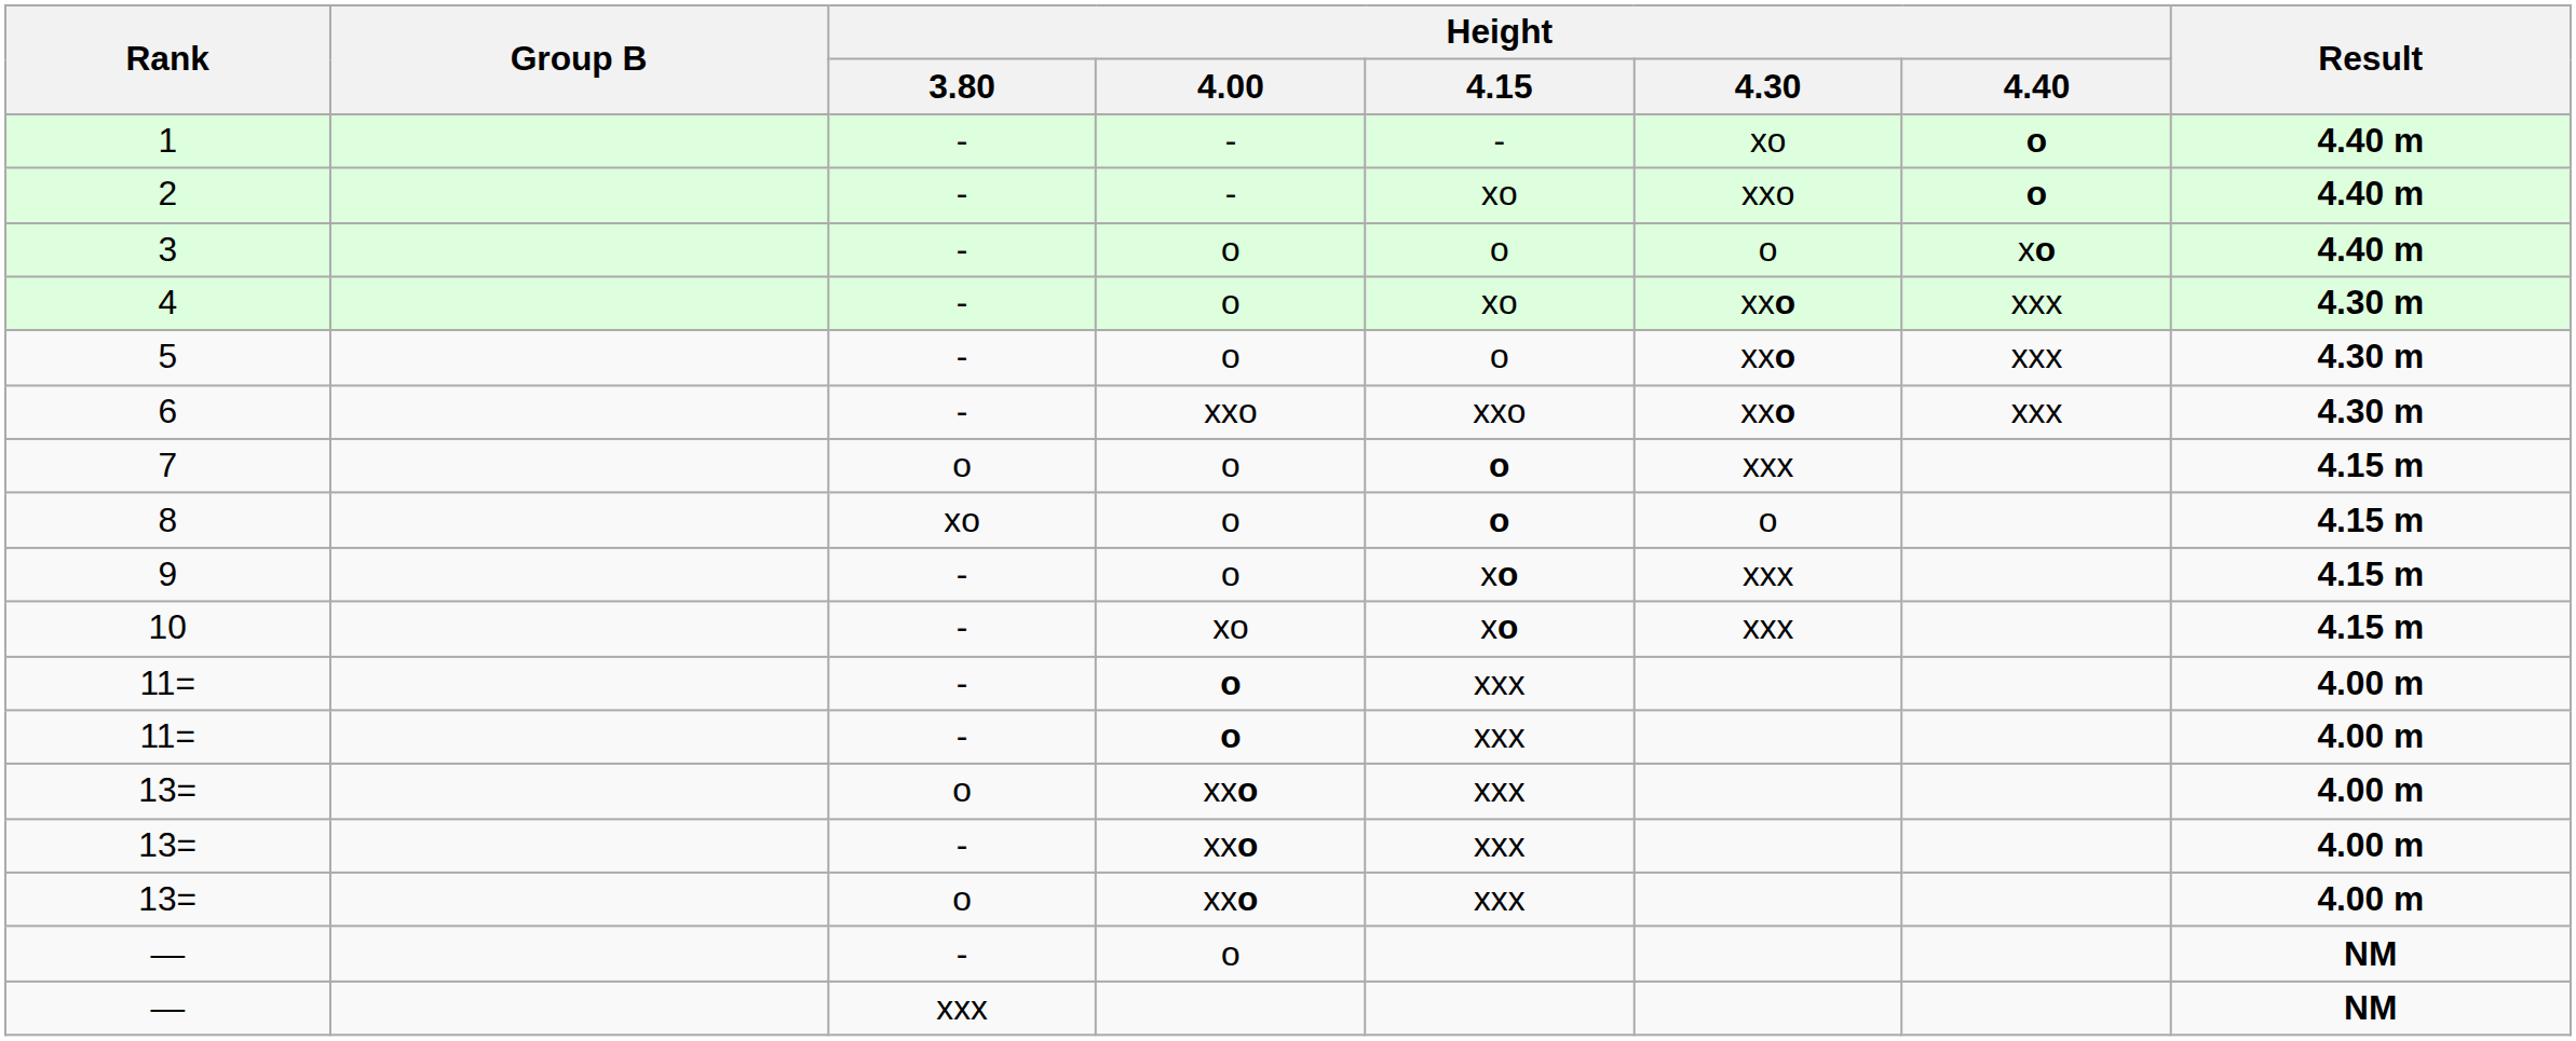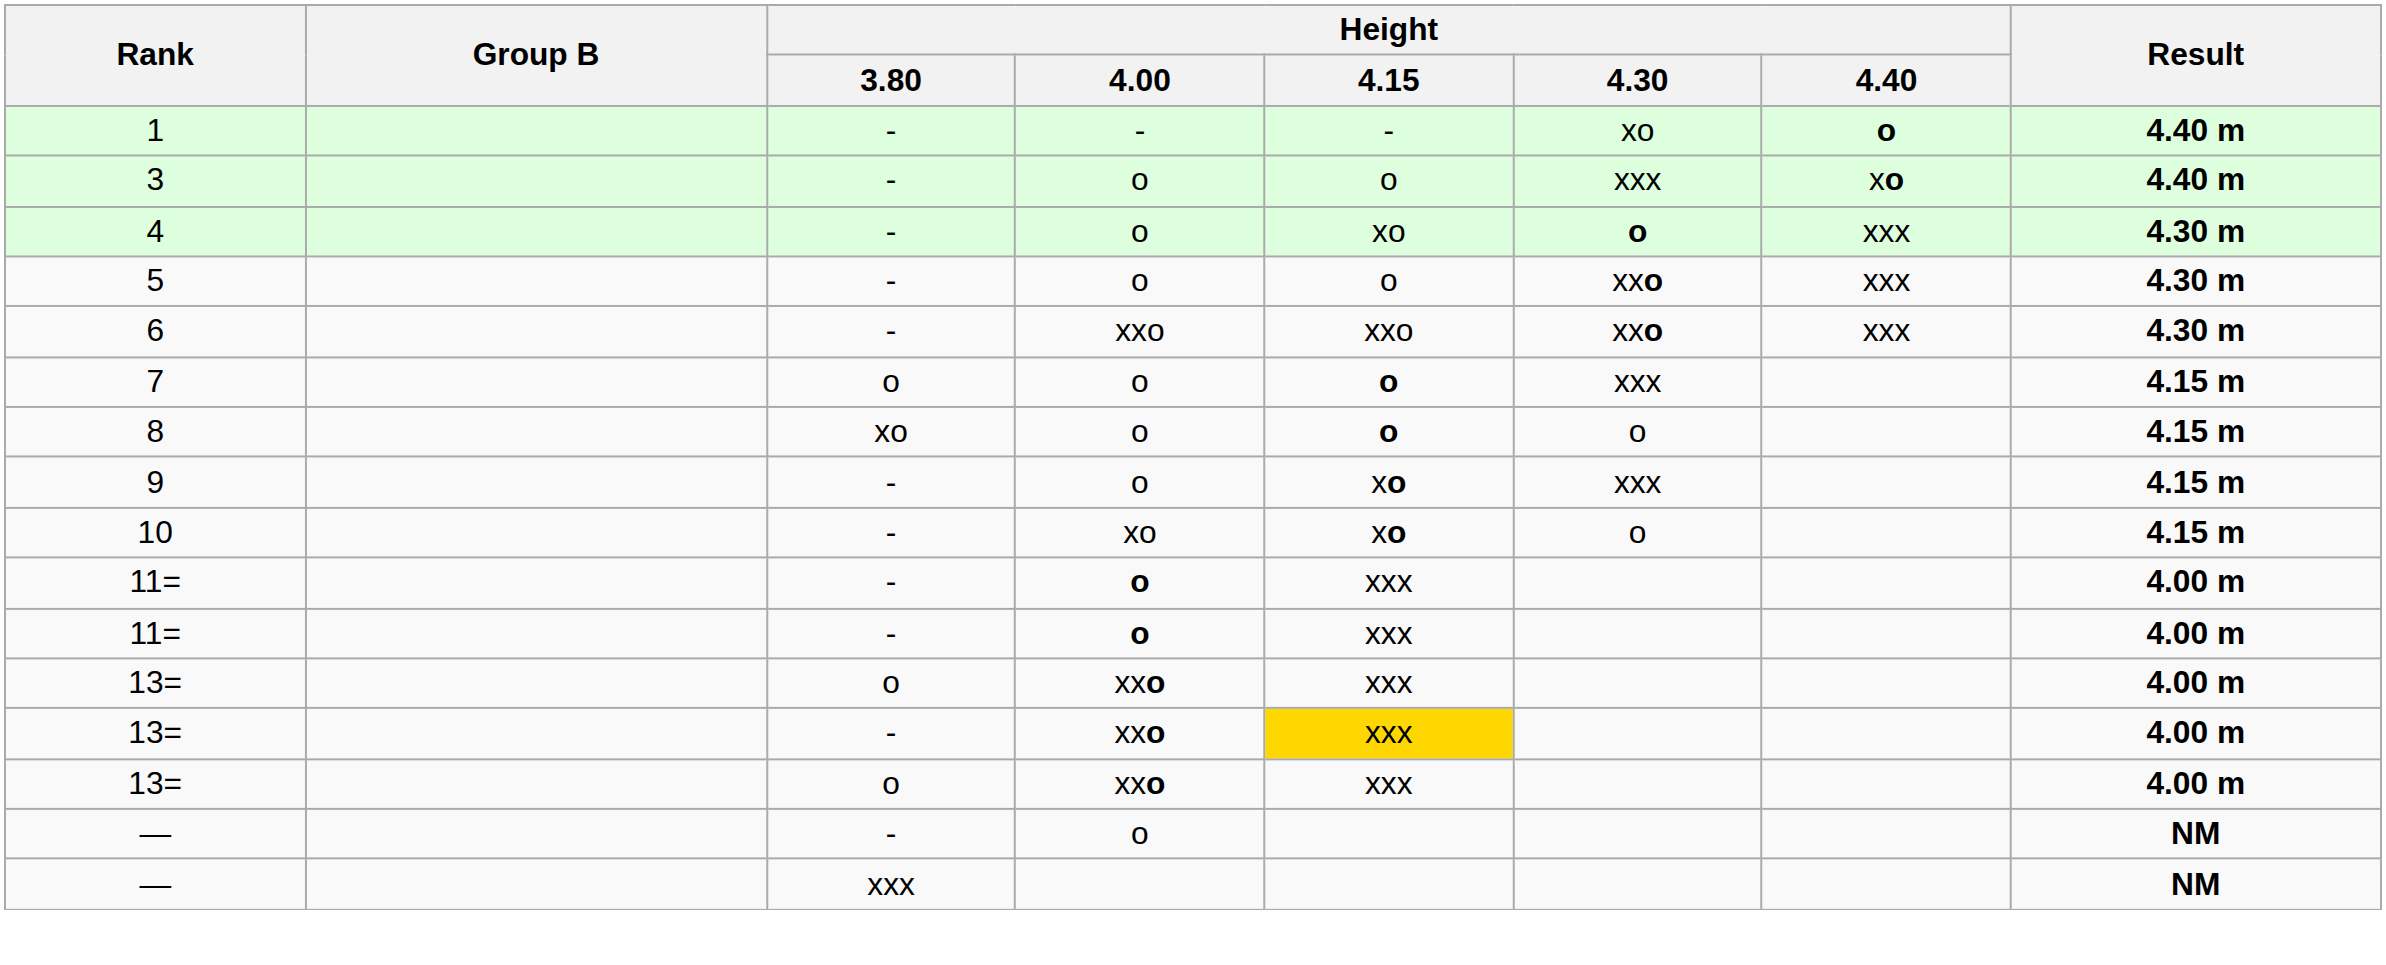- row: 2 | - | - | xo | xxo | o | 4.40 m
3 | Height / 4.30: o -> xxx
4 | Height / 4.30: xxo -> o
10 | Height / 4.30: xxx -> o
13= / - | Height / 4.15: no background -> gold background
